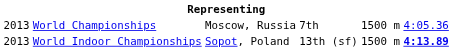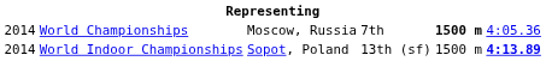World Championships | column 1: 2013 -> 2014
World Championships | column 5: normal -> bold
World Indoor Championships | column 1: 2013 -> 2014
